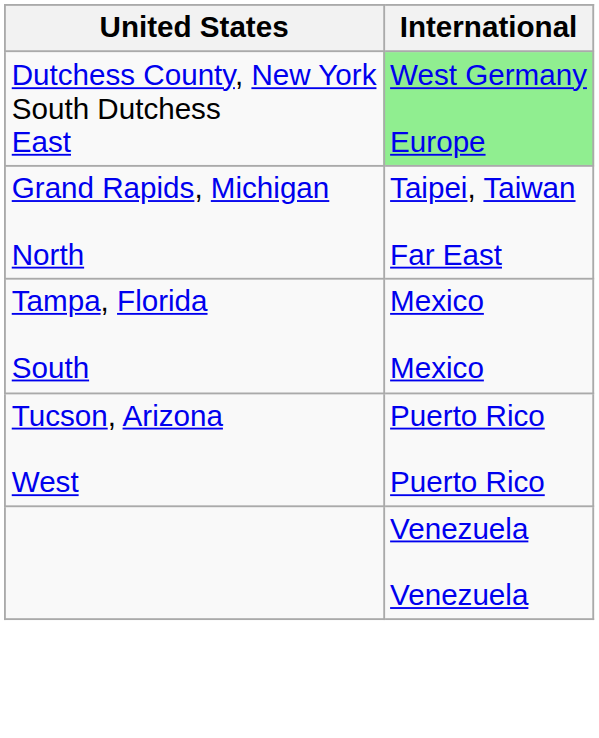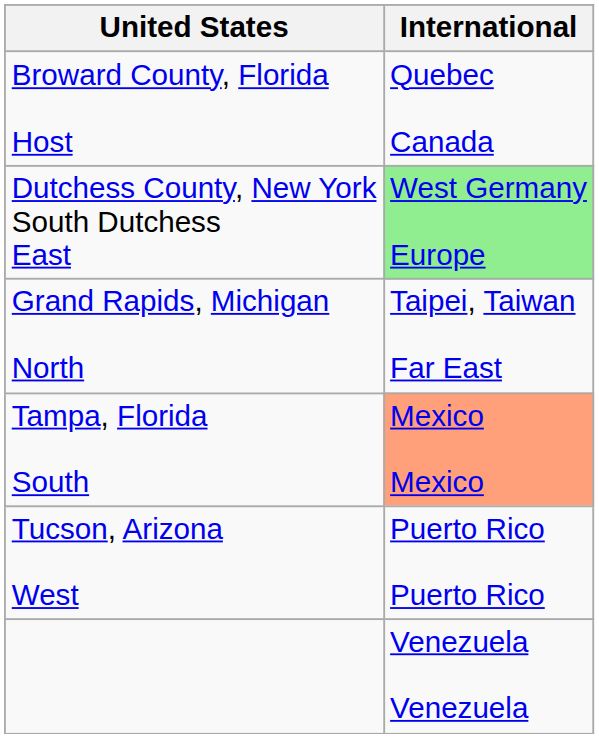+ row: Broward County, Florida Host | Quebec Canada
Tampa, Florida South | International: no background -> lightsalmon background
